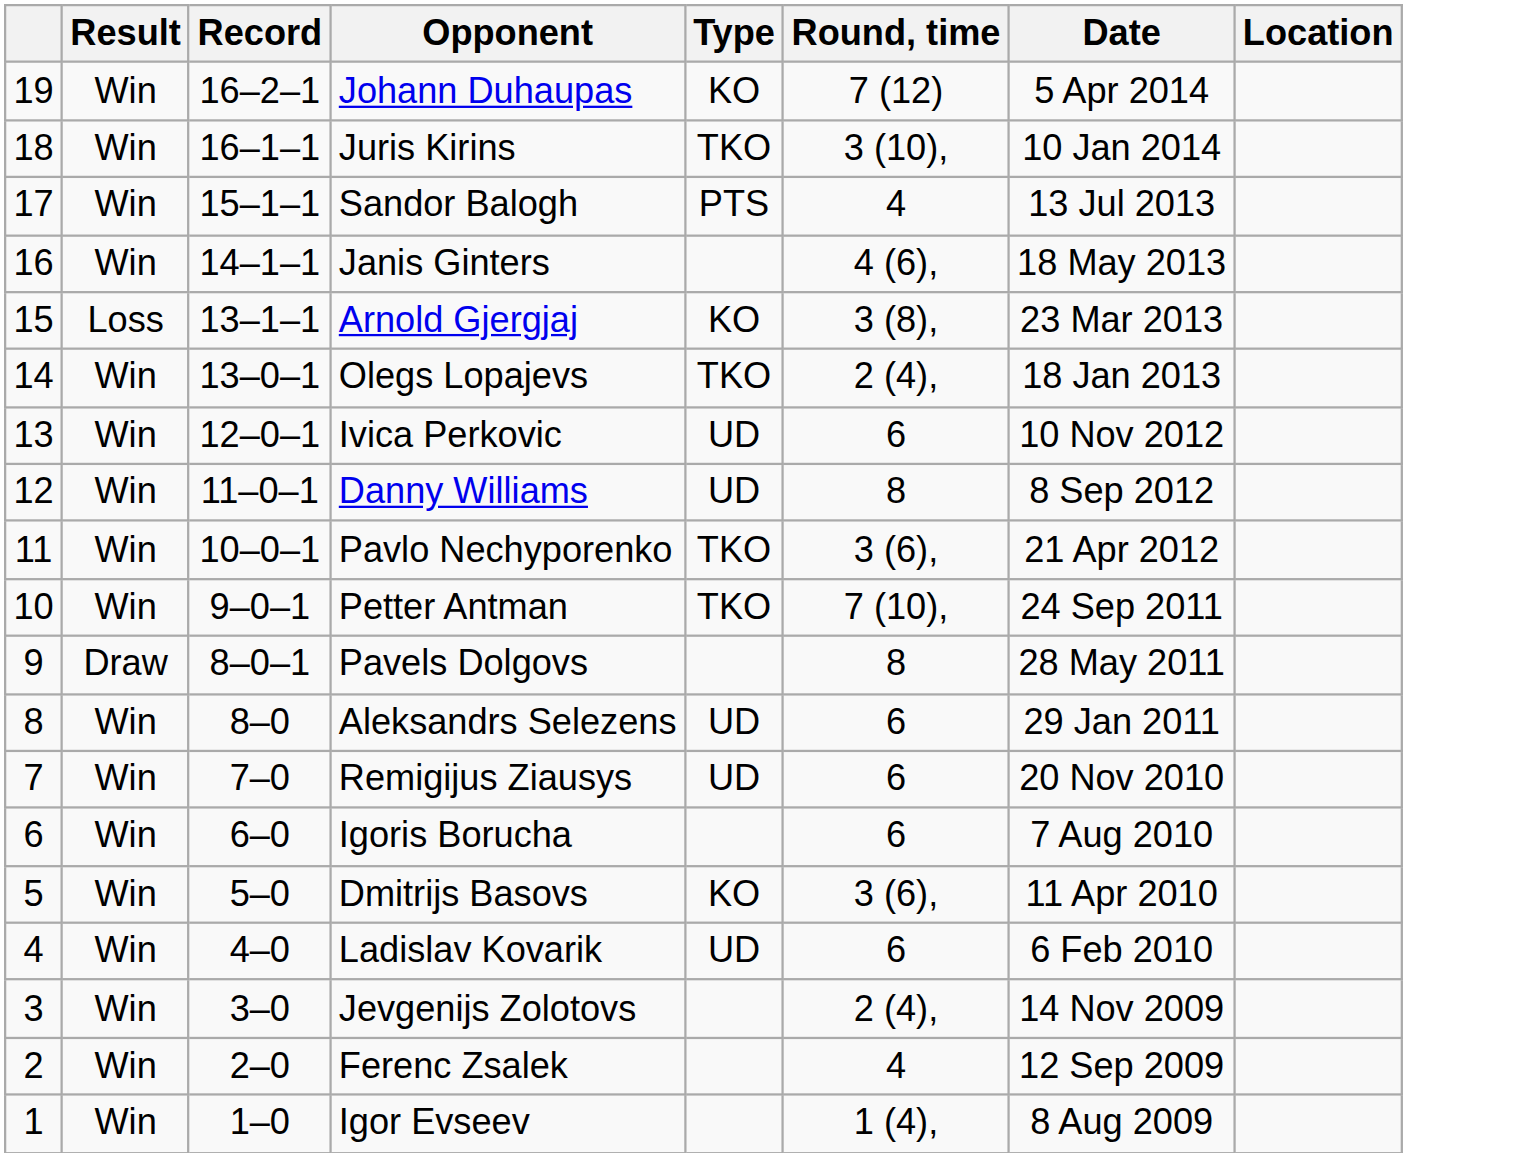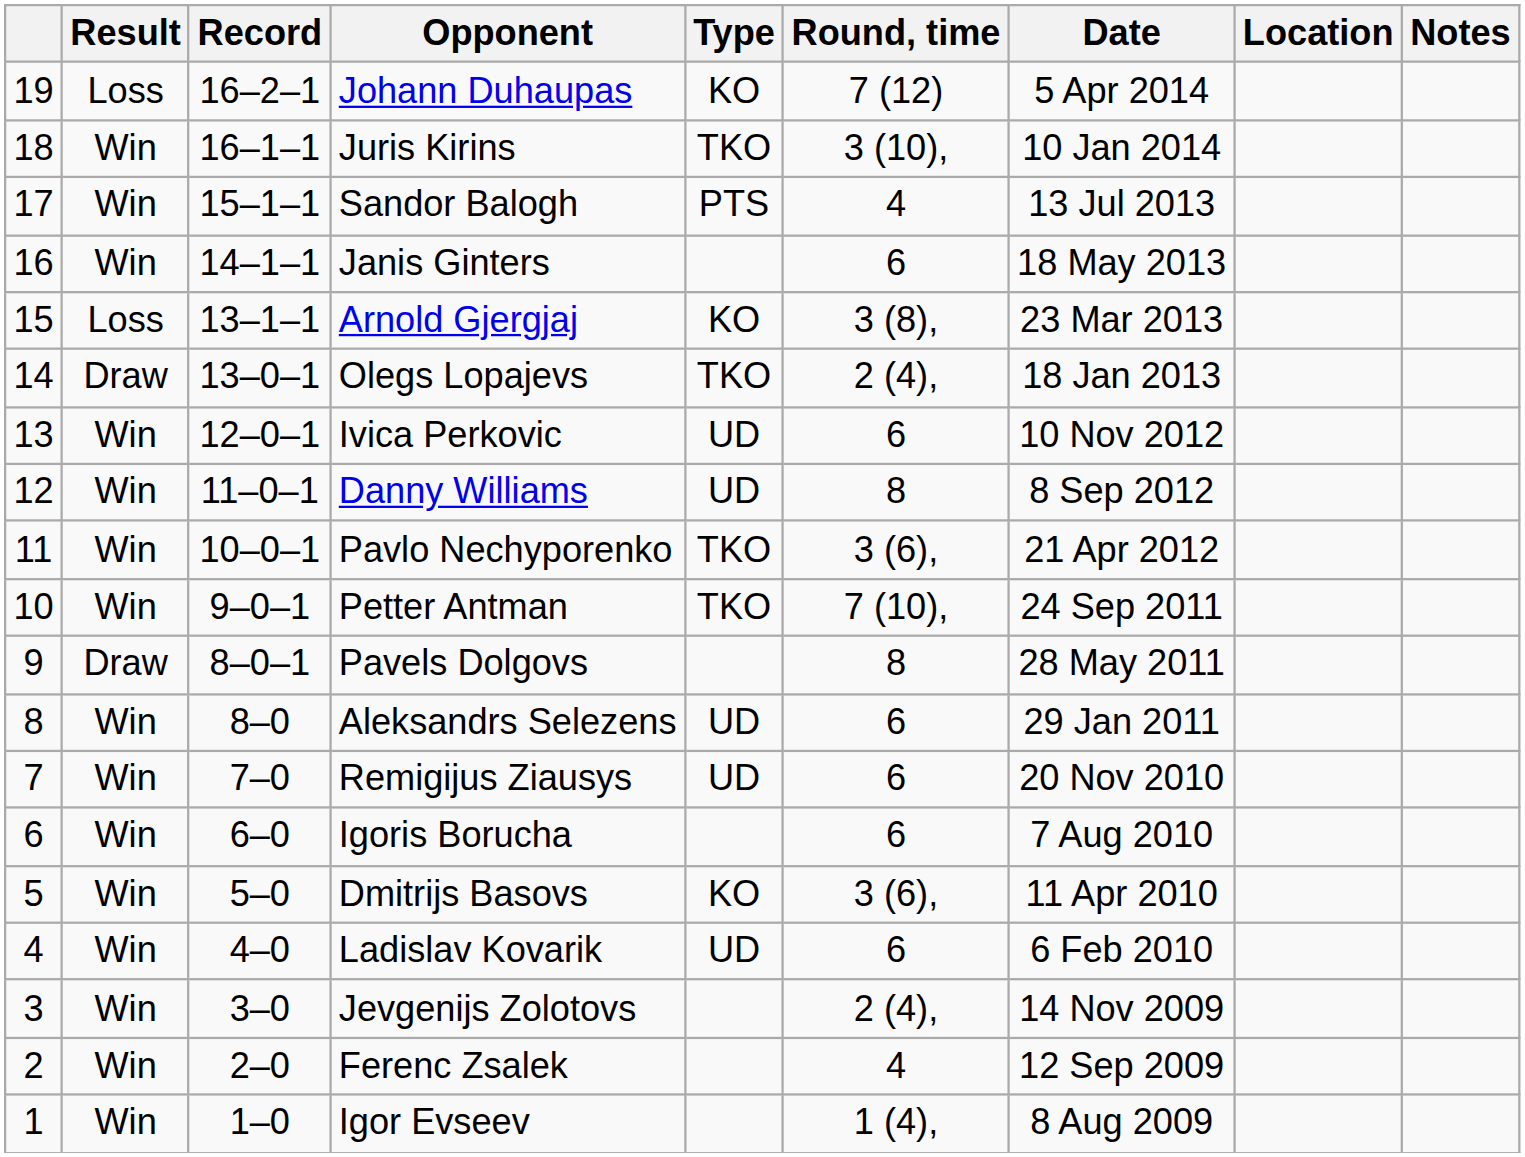+ column: Notes
Johann Duhaupas | Result: Win -> Loss
Janis Ginters | Round, time: 4 (6), -> 6
Olegs Lopajevs | Result: Win -> Draw
